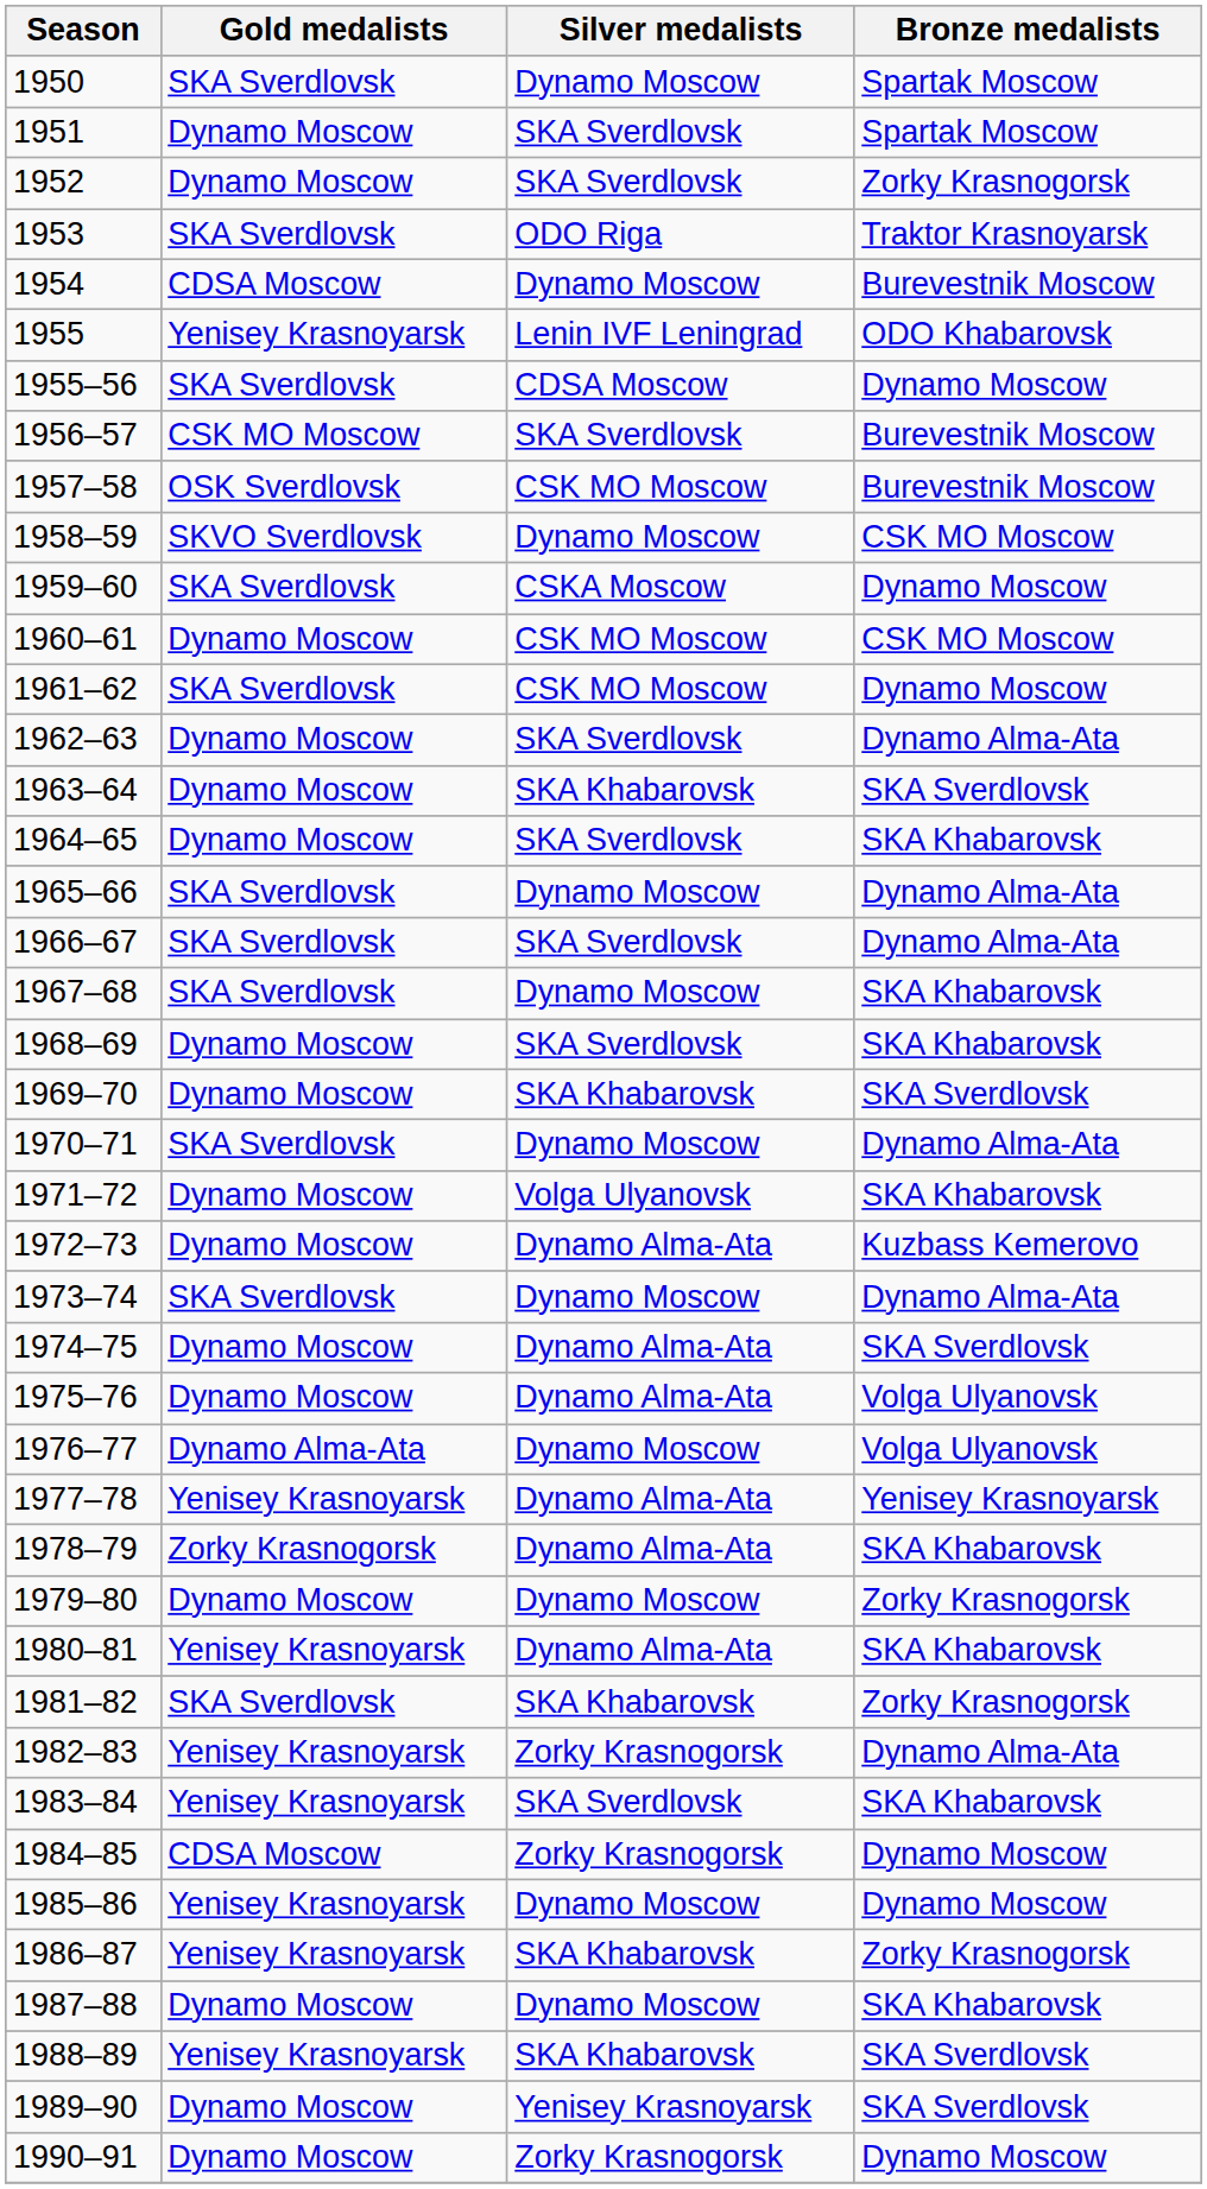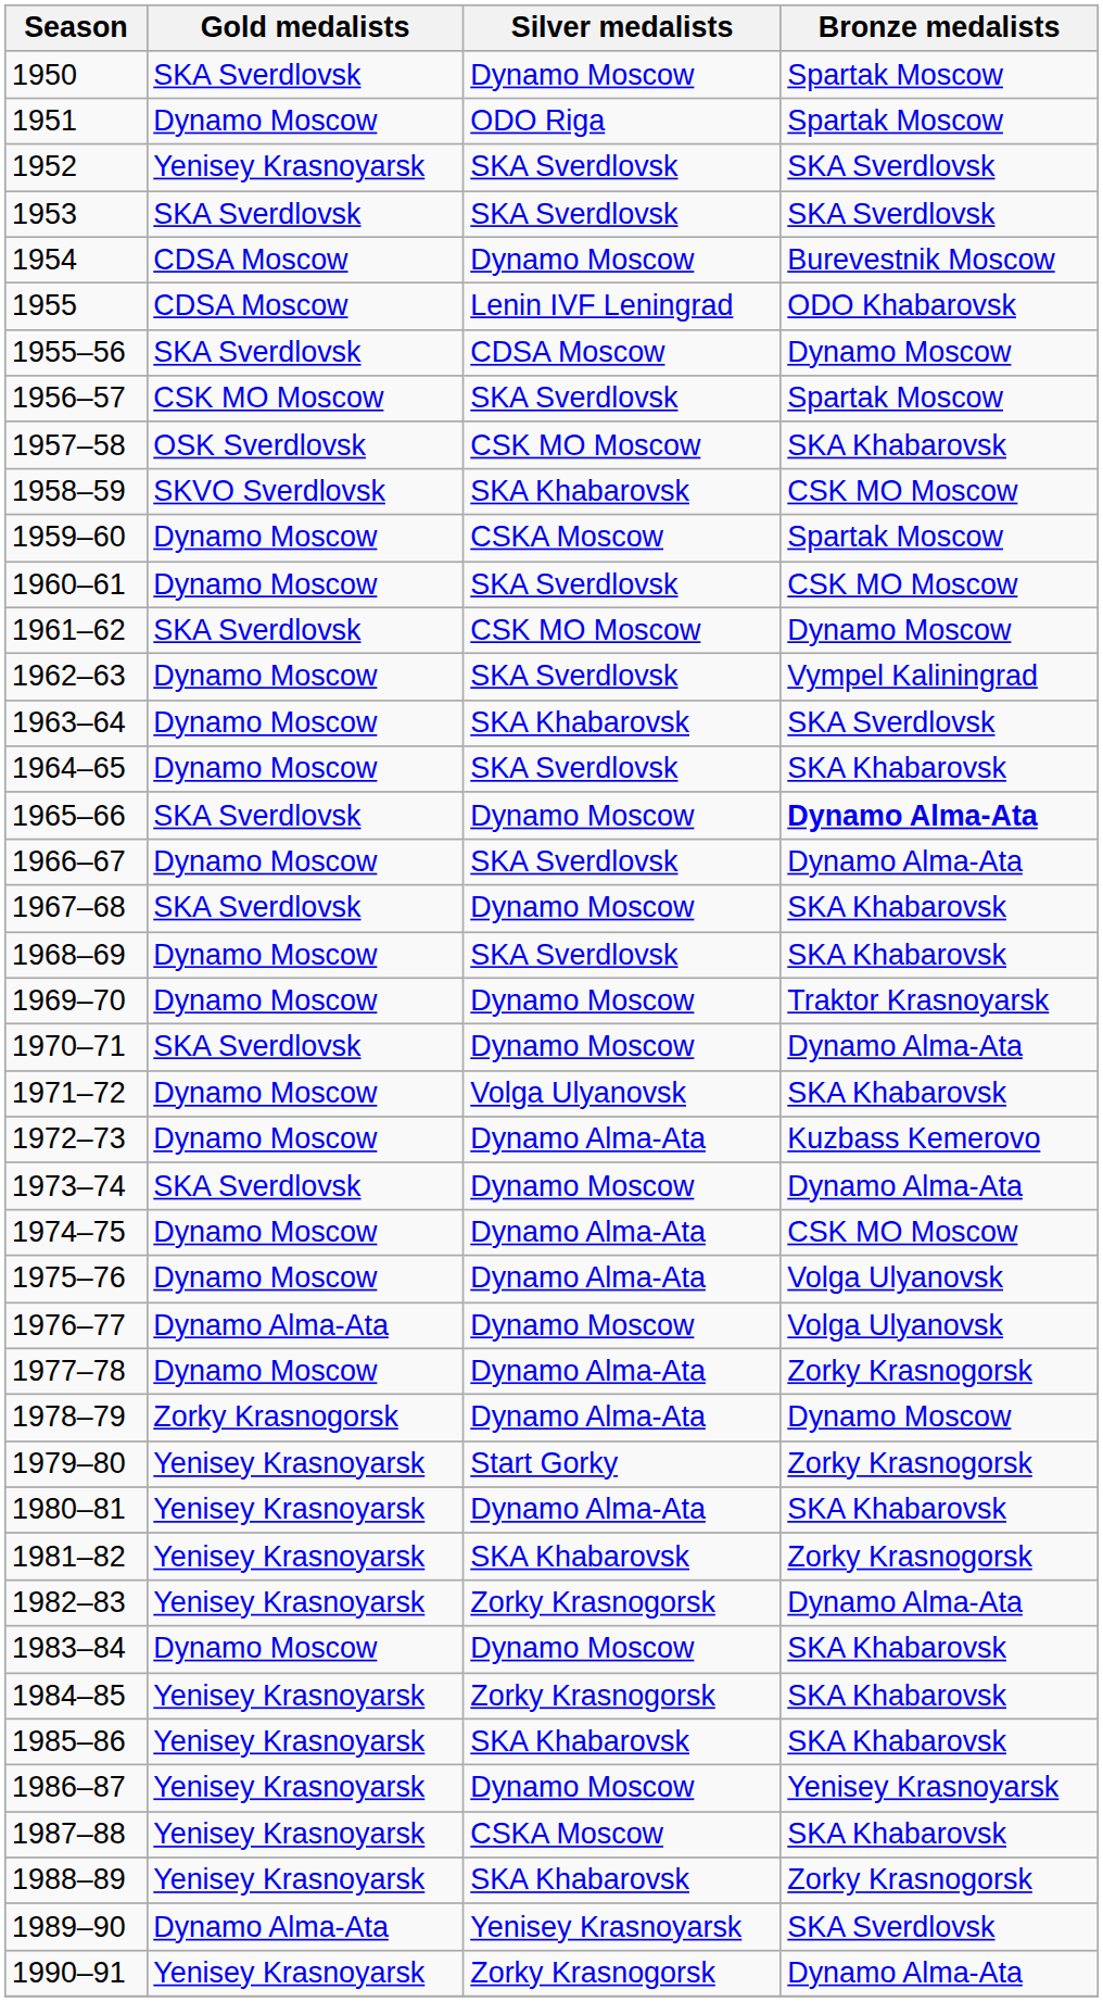1951 | Silver medalists: SKA Sverdlovsk -> ODO Riga
1952 | Gold medalists: Dynamo Moscow -> Yenisey Krasnoyarsk
1952 | Bronze medalists: Zorky Krasnogorsk -> SKA Sverdlovsk
1953 | Silver medalists: ODO Riga -> SKA Sverdlovsk
1953 | Bronze medalists: Traktor Krasnoyarsk -> SKA Sverdlovsk
1955 | Gold medalists: Yenisey Krasnoyarsk -> CDSA Moscow
1956–57 | Bronze medalists: Burevestnik Moscow -> Spartak Moscow
1957–58 | Bronze medalists: Burevestnik Moscow -> SKA Khabarovsk
1958–59 | Silver medalists: Dynamo Moscow -> SKA Khabarovsk
1959–60 | Gold medalists: SKA Sverdlovsk -> Dynamo Moscow
1959–60 | Bronze medalists: Dynamo Moscow -> Spartak Moscow
1960–61 | Silver medalists: CSK MO Moscow -> SKA Sverdlovsk
1962–63 | Bronze medalists: Dynamo Alma-Ata -> Vympel Kaliningrad
1965–66 | Bronze medalists: normal -> bold
1966–67 | Gold medalists: SKA Sverdlovsk -> Dynamo Moscow
1969–70 | Silver medalists: SKA Khabarovsk -> Dynamo Moscow
1969–70 | Bronze medalists: SKA Sverdlovsk -> Traktor Krasnoyarsk
1974–75 | Bronze medalists: SKA Sverdlovsk -> CSK MO Moscow
1977–78 | Gold medalists: Yenisey Krasnoyarsk -> Dynamo Moscow
1977–78 | Bronze medalists: Yenisey Krasnoyarsk -> Zorky Krasnogorsk
1978–79 | Bronze medalists: SKA Khabarovsk -> Dynamo Moscow
1979–80 | Gold medalists: Dynamo Moscow -> Yenisey Krasnoyarsk
1979–80 | Silver medalists: Dynamo Moscow -> Start Gorky
1981–82 | Gold medalists: SKA Sverdlovsk -> Yenisey Krasnoyarsk
1983–84 | Gold medalists: Yenisey Krasnoyarsk -> Dynamo Moscow
1983–84 | Silver medalists: SKA Sverdlovsk -> Dynamo Moscow
1984–85 | Gold medalists: CDSA Moscow -> Yenisey Krasnoyarsk
1984–85 | Bronze medalists: Dynamo Moscow -> SKA Khabarovsk
1985–86 | Silver medalists: Dynamo Moscow -> SKA Khabarovsk
1985–86 | Bronze medalists: Dynamo Moscow -> SKA Khabarovsk
1986–87 | Silver medalists: SKA Khabarovsk -> Dynamo Moscow
1986–87 | Bronze medalists: Zorky Krasnogorsk -> Yenisey Krasnoyarsk
1987–88 | Gold medalists: Dynamo Moscow -> Yenisey Krasnoyarsk
1987–88 | Silver medalists: Dynamo Moscow -> CSKA Moscow
1988–89 | Bronze medalists: SKA Sverdlovsk -> Zorky Krasnogorsk
1989–90 | Gold medalists: Dynamo Moscow -> Dynamo Alma-Ata
1990–91 | Gold medalists: Dynamo Moscow -> Yenisey Krasnoyarsk
1990–91 | Bronze medalists: Dynamo Moscow -> Dynamo Alma-Ata
